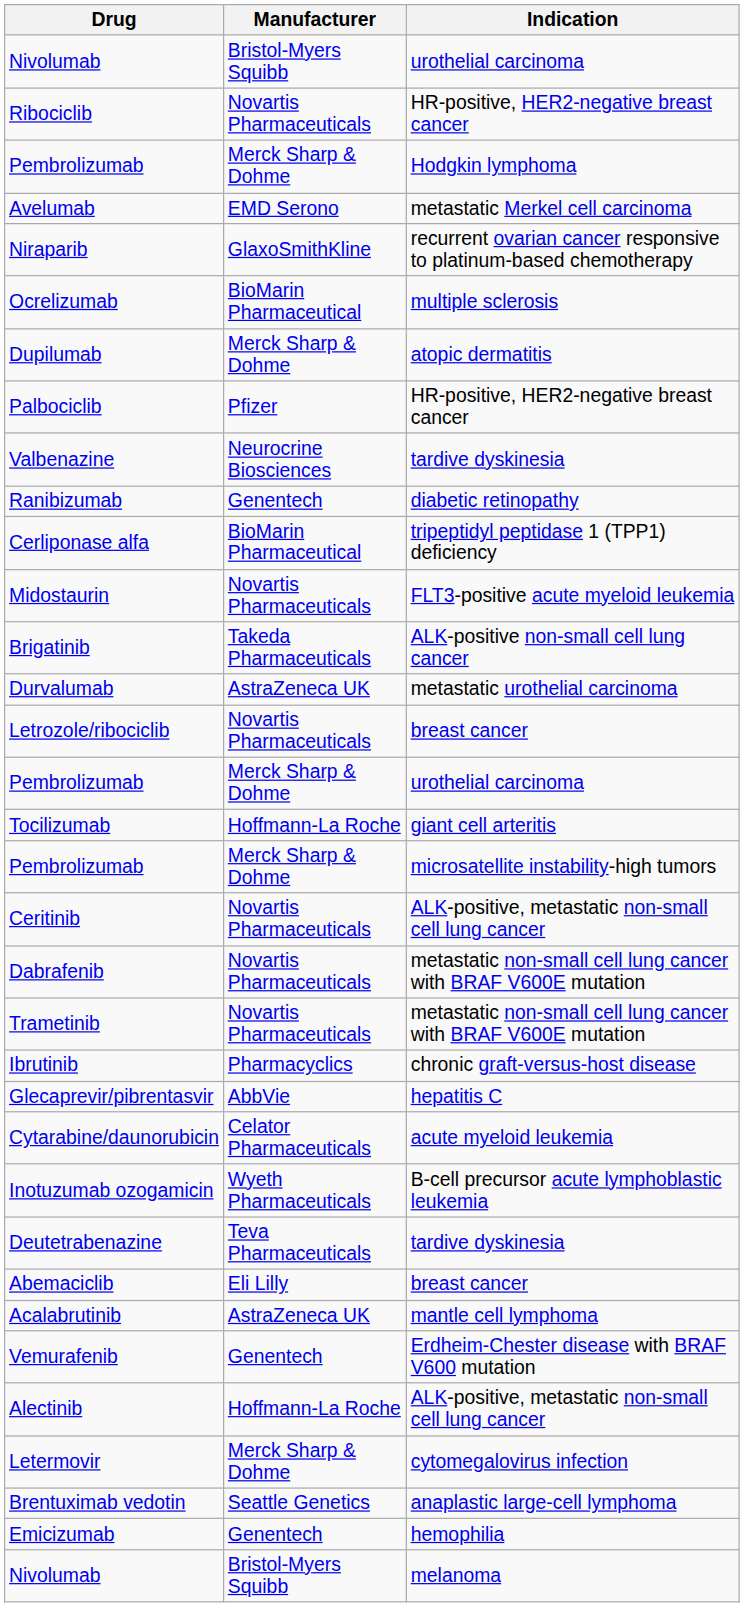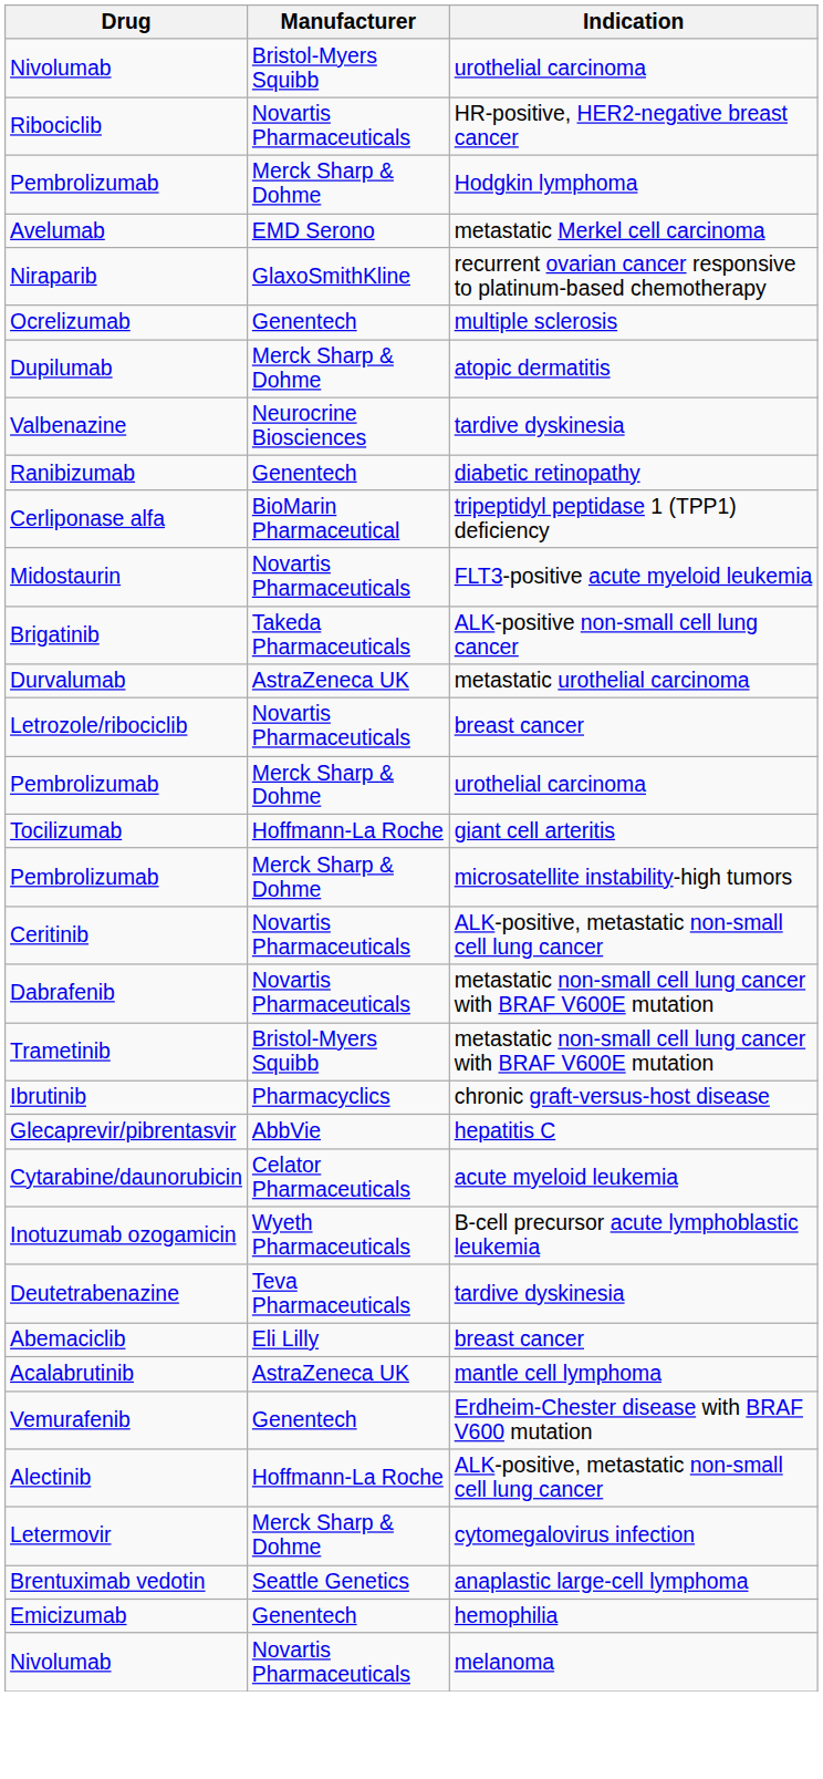Ocrelizumab | Manufacturer: BioMarin Pharmaceutical -> Genentech
- row: Palbociclib | Pfizer | HR-positive, HER2-negative breast cancer
Trametinib | Manufacturer: Novartis Pharmaceuticals -> Bristol-Myers Squibb
Nivolumab / melanoma | Manufacturer: Bristol-Myers Squibb -> Novartis Pharmaceuticals
